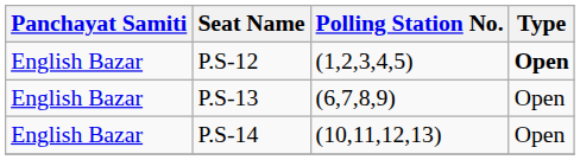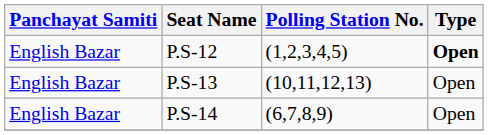P.S-13 | Polling Station No.: (6,7,8,9) -> (10,11,12,13)
P.S-14 | Polling Station No.: (10,11,12,13) -> (6,7,8,9)
